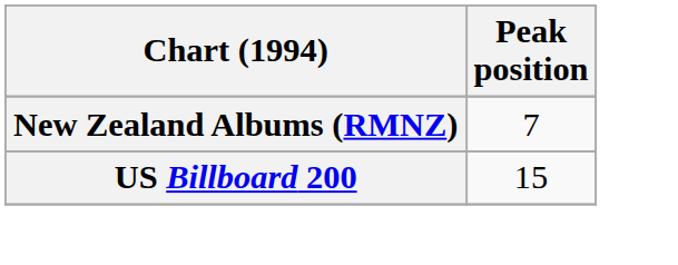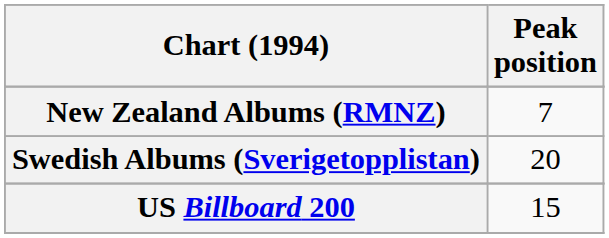+ row: Swedish Albums (Sverigetopplistan) | 20
